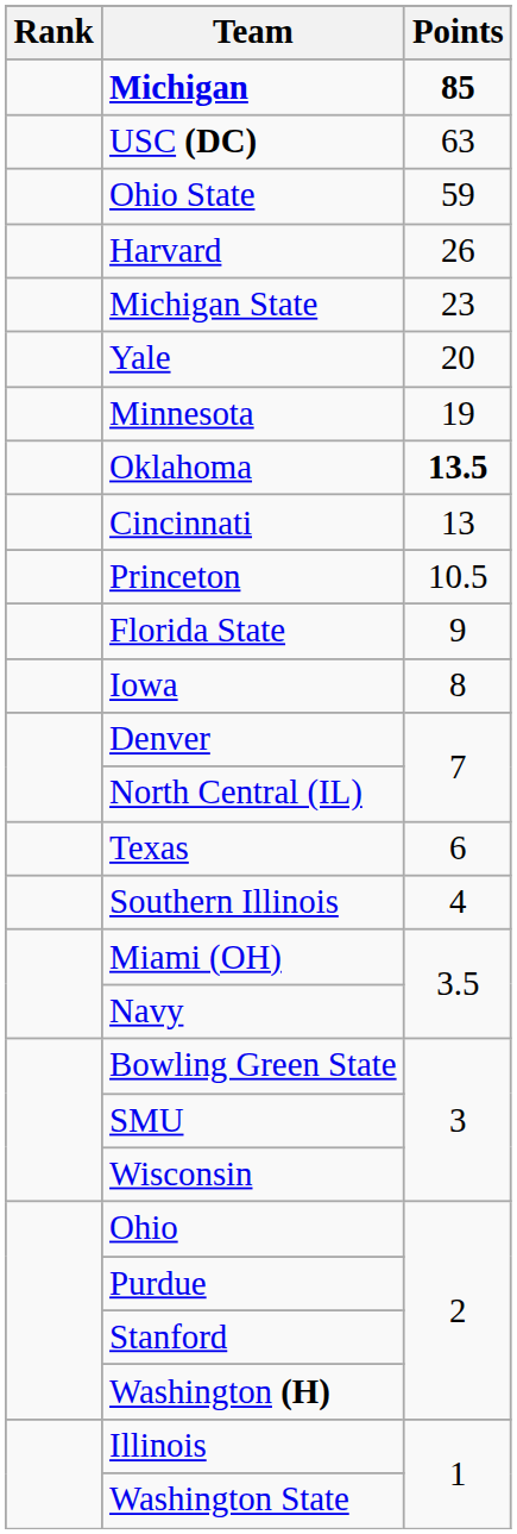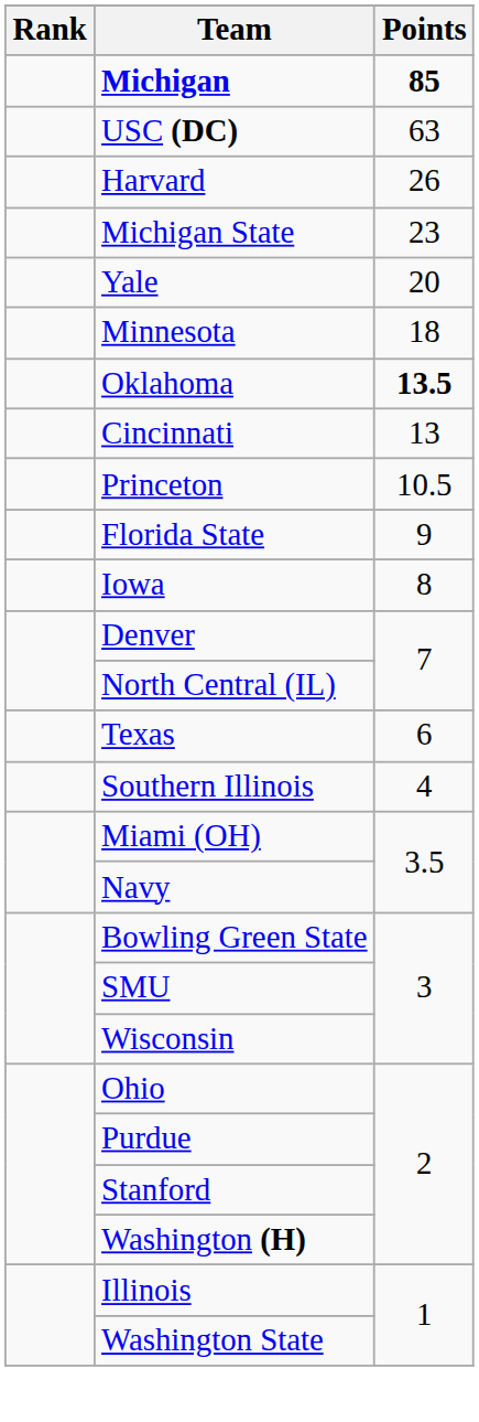- row: Ohio State | 59
Minnesota | Points: 19 -> 18
